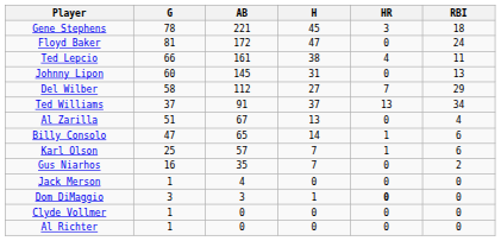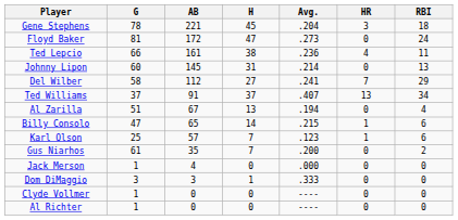+ column: Avg. | .204 | .273 | .236 | .214 | .241 | .407 | .194 | .215 | .123 | .200 | .000 | .333 | ---- | ----
Gus Niarhos | G: 16 -> 61
Dom DiMaggio | HR: bold -> normal
